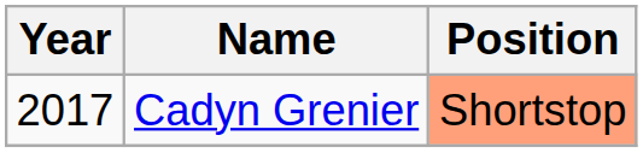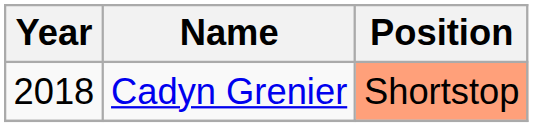Cadyn Grenier | Year: 2017 -> 2018
